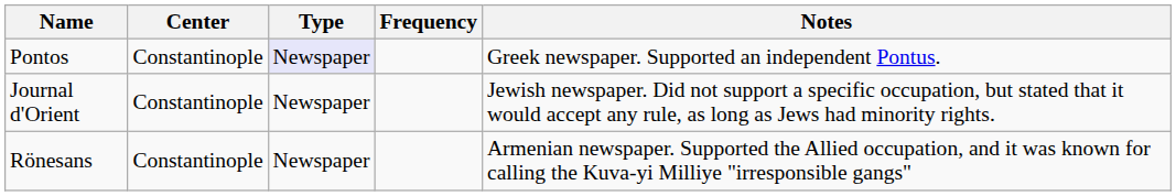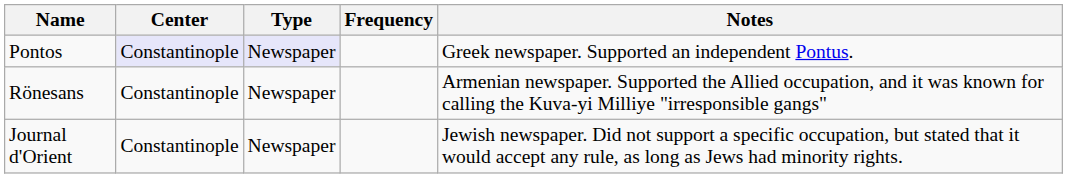Pontos | Center: no background -> lavender background
rows swapped: Rönesans <-> Journal d'Orient
